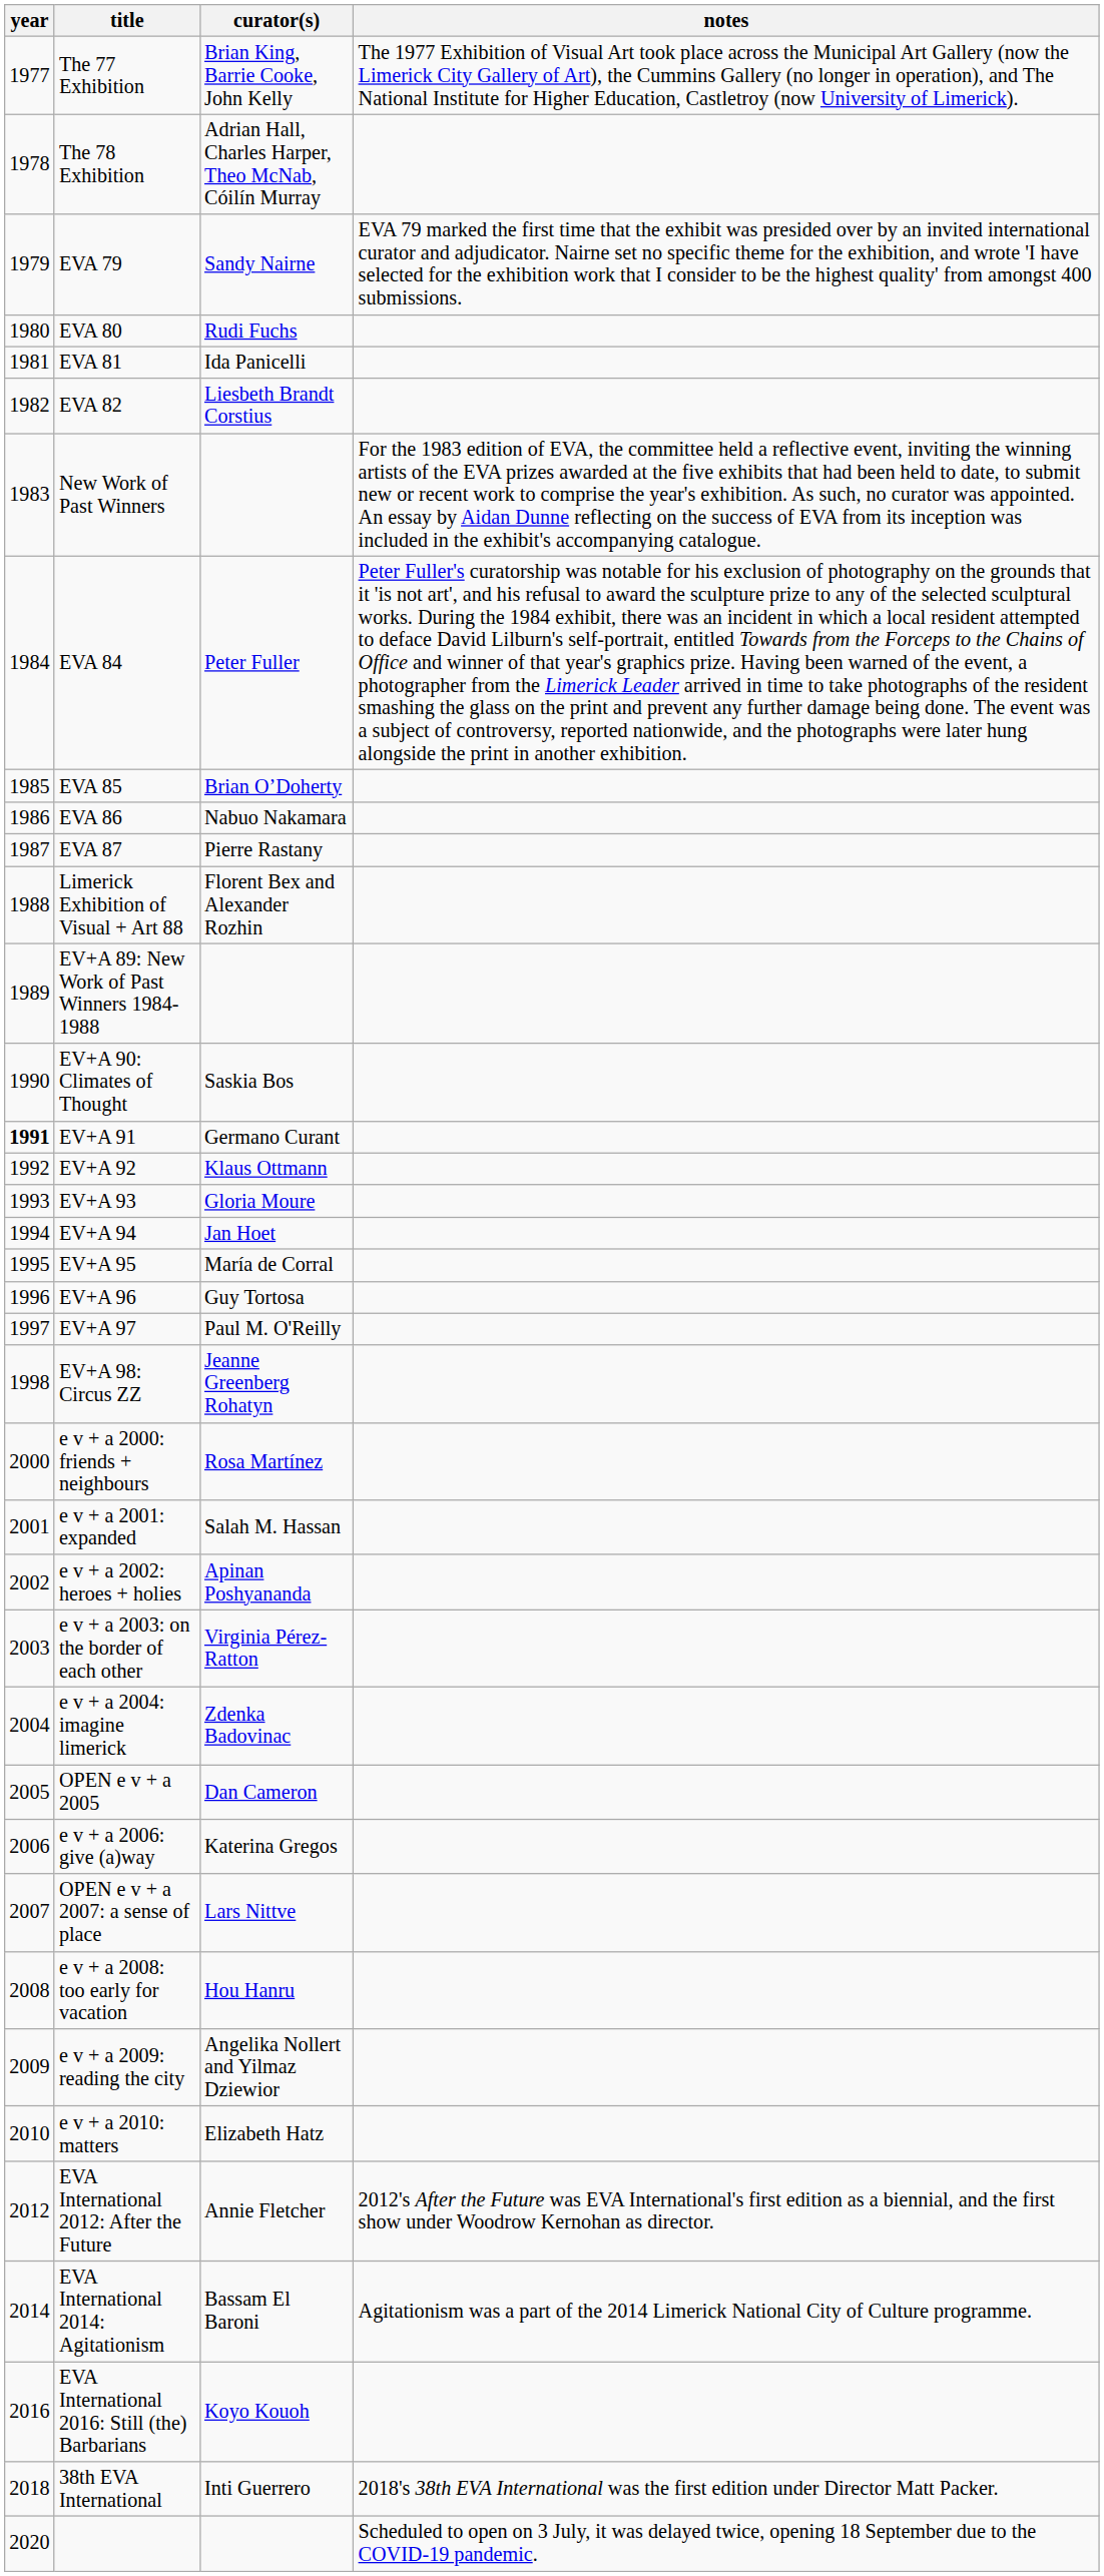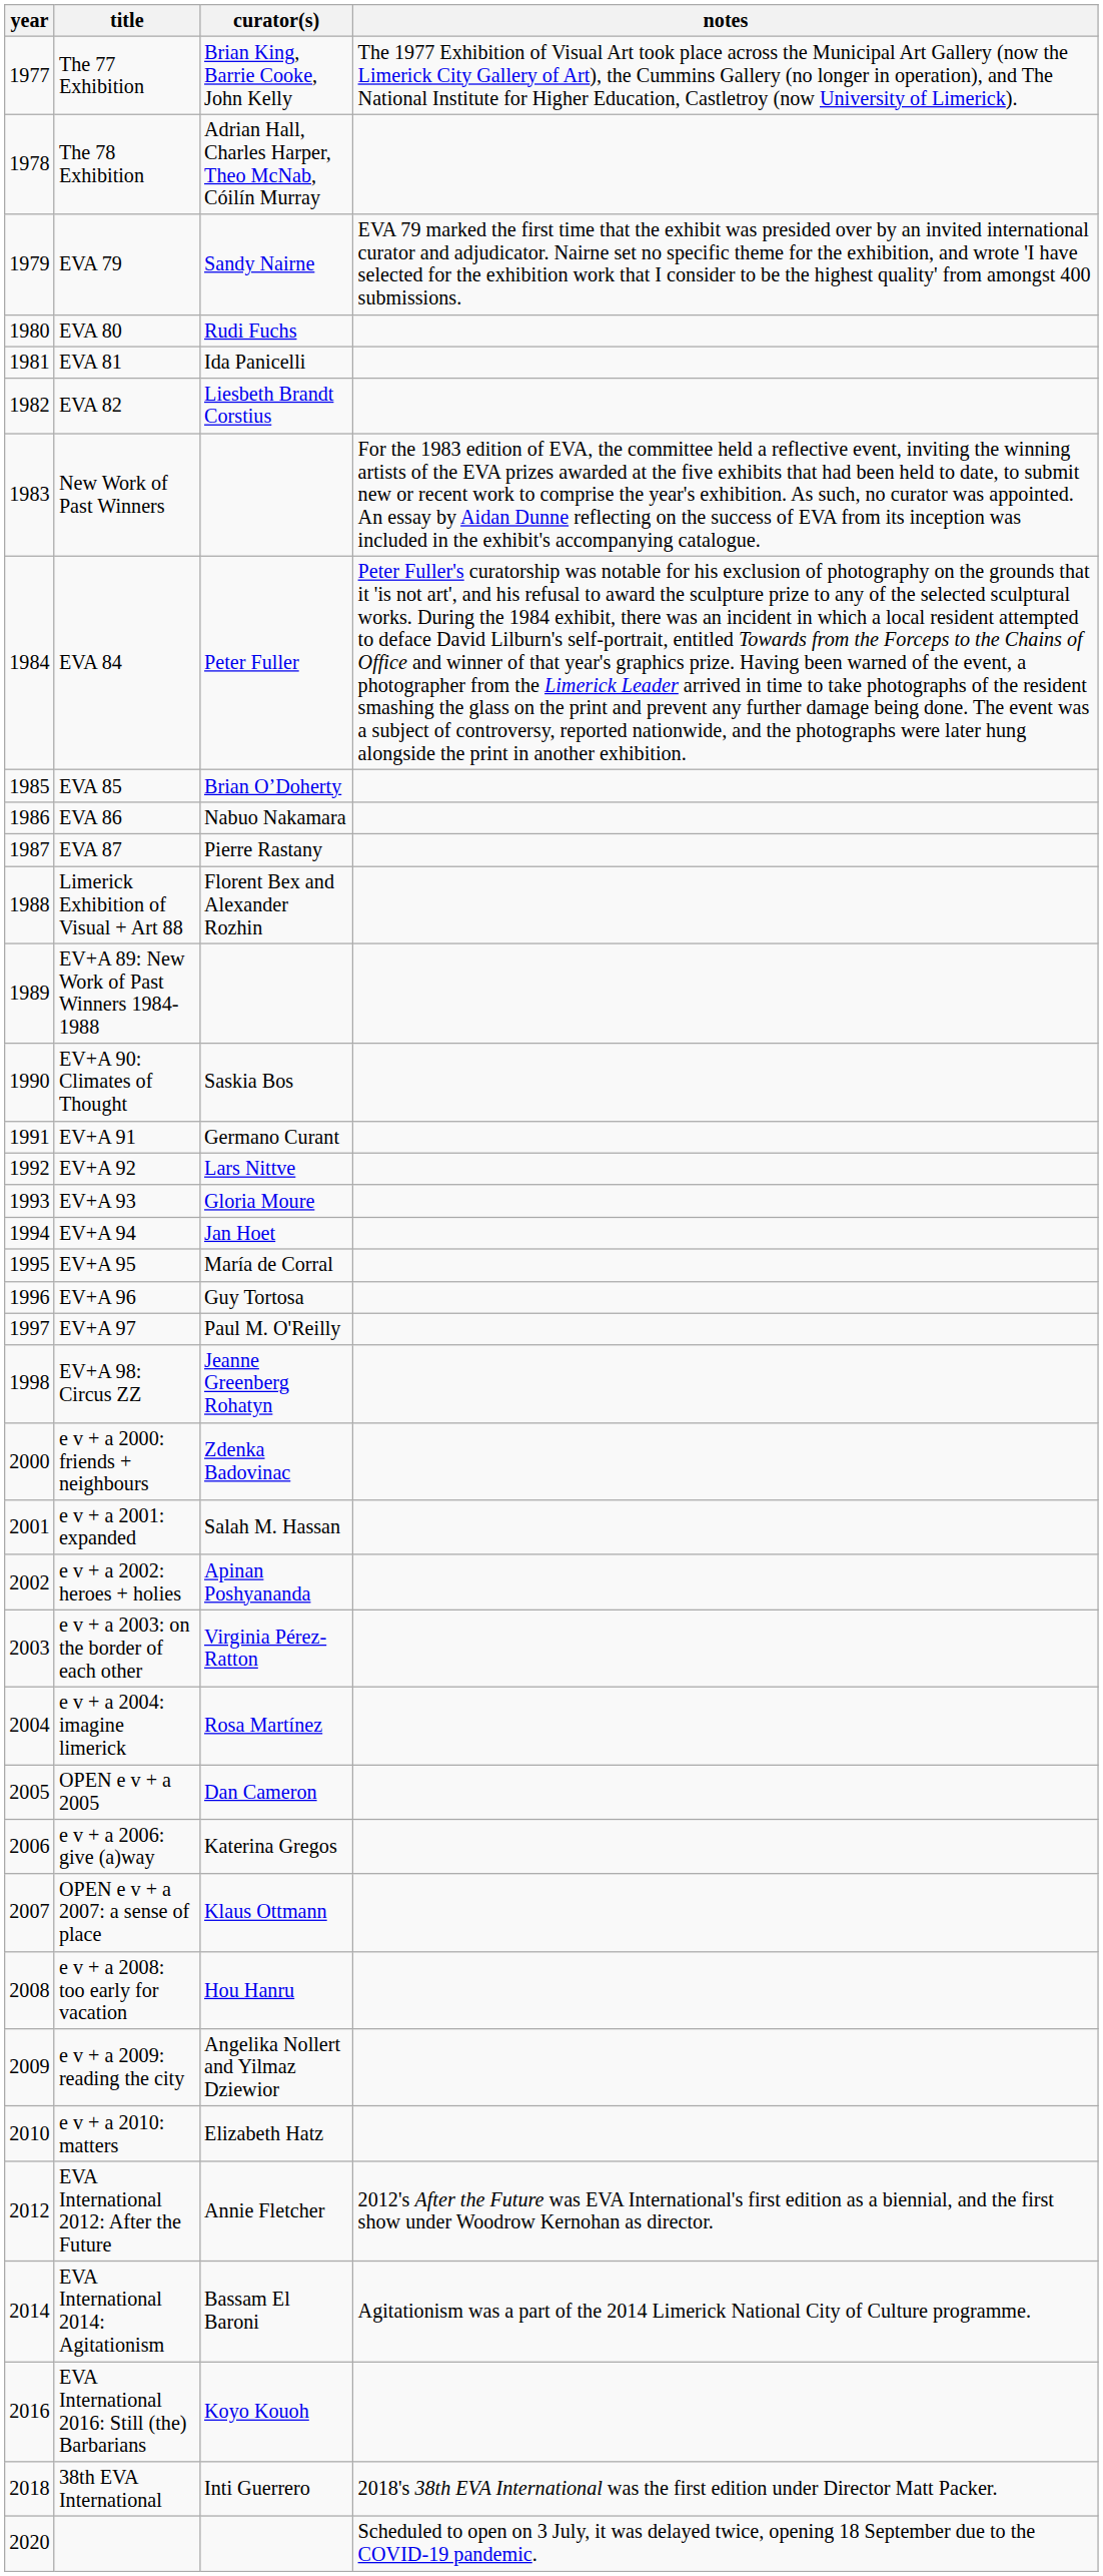EV+A 91 | year: bold -> normal
EV+A 92 | curator(s): Klaus Ottmann -> Lars Nittve
e v + a 2000: friends + neighbours | curator(s): Rosa Martínez -> Zdenka Badovinac
e v + a 2004: imagine limerick | curator(s): Zdenka Badovinac -> Rosa Martínez
OPEN e v + a 2007: a sense of place | curator(s): Lars Nittve -> Klaus Ottmann
